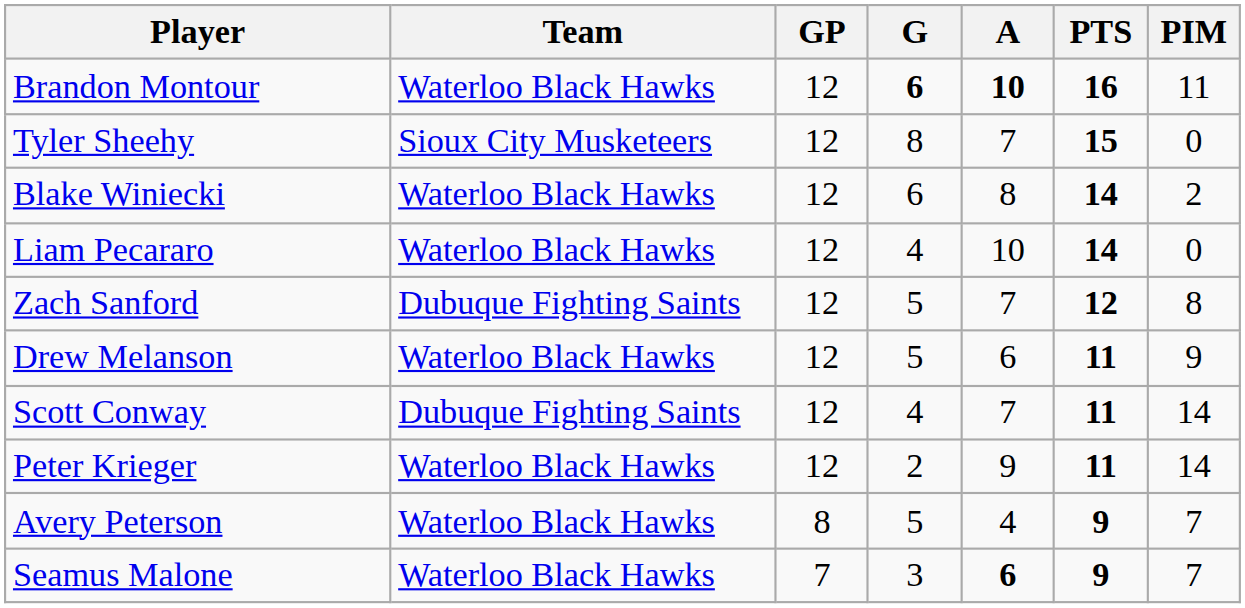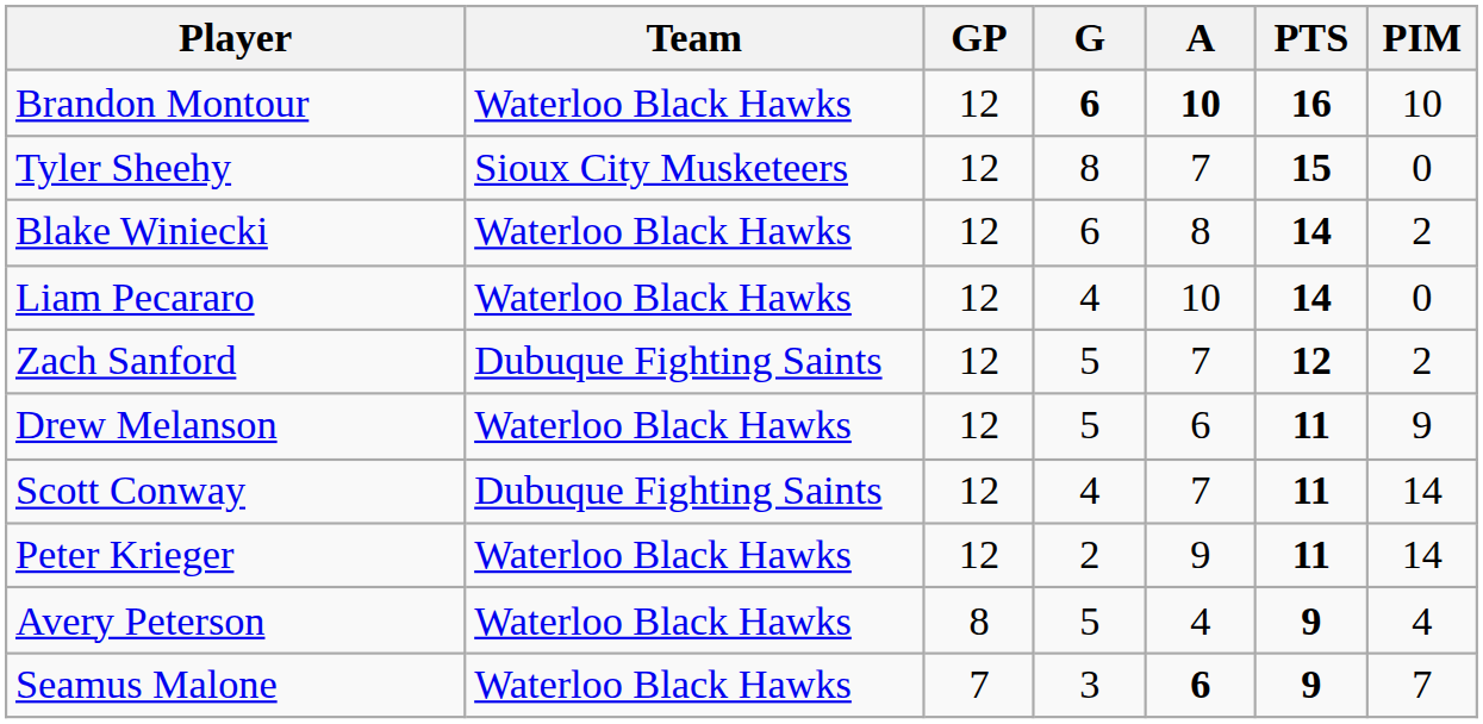Brandon Montour | PIM: 11 -> 10
Zach Sanford | PIM: 8 -> 2
Avery Peterson | PIM: 7 -> 4
